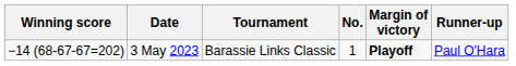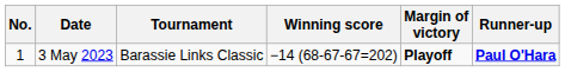columns swapped: No. <-> Winning score
3 May 2023 | Runner-up: normal -> bold
